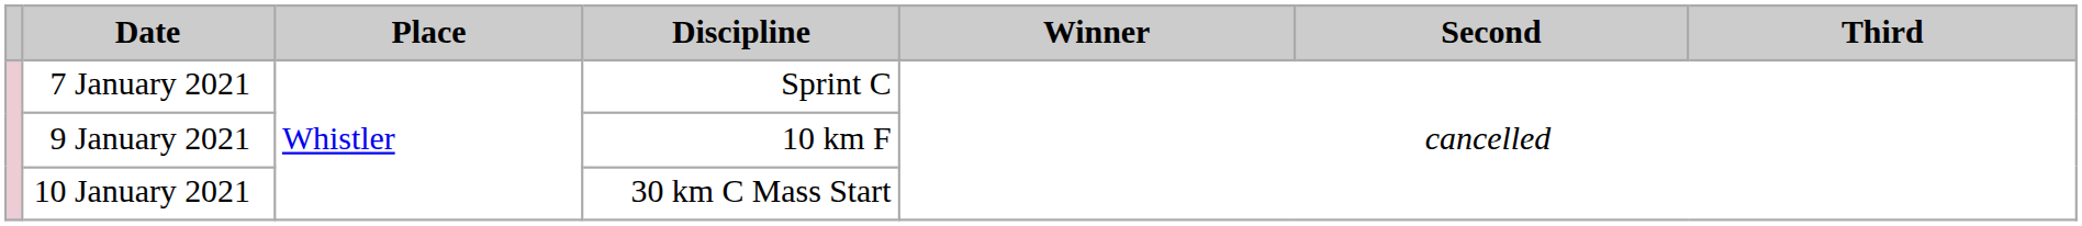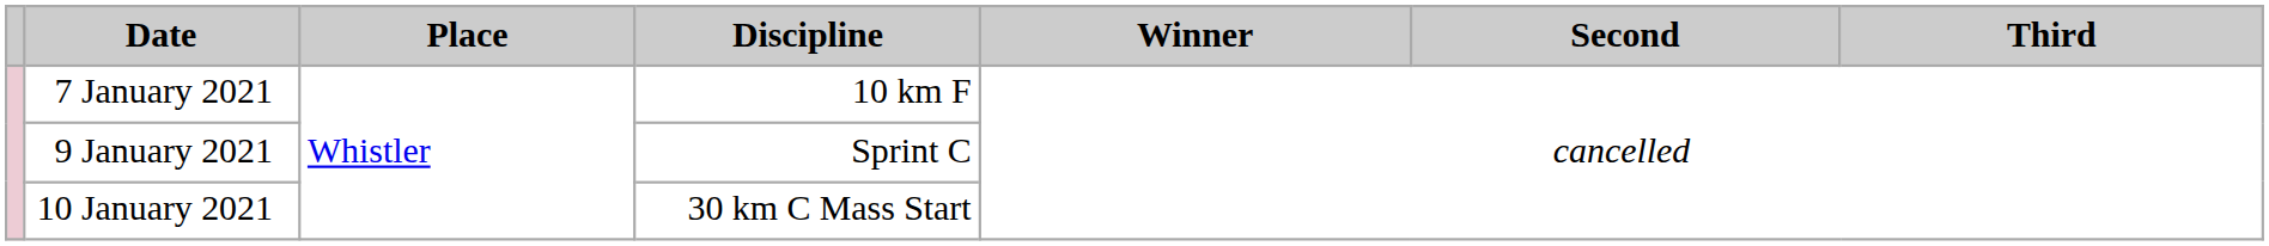7 January 2021 | Discipline: Sprint C -> 10 km F
9 January 2021 | Discipline: 10 km F -> Sprint C
